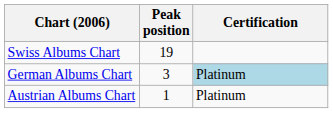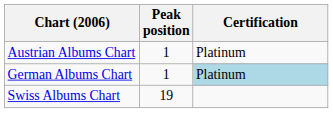rows swapped: Austrian Albums Chart <-> Swiss Albums Chart
German Albums Chart | Peak position: 3 -> 1
